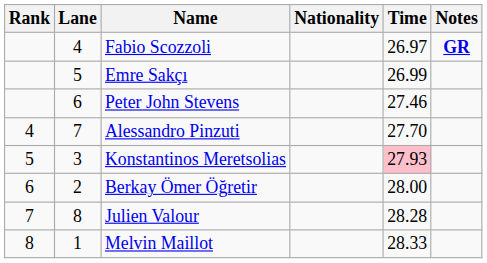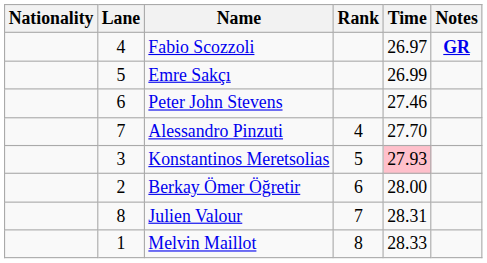columns swapped: Rank <-> Nationality
Julien Valour | Time: 28.28 -> 28.31
